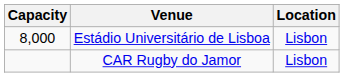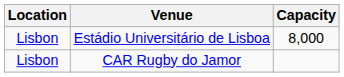columns swapped: Location <-> Capacity
